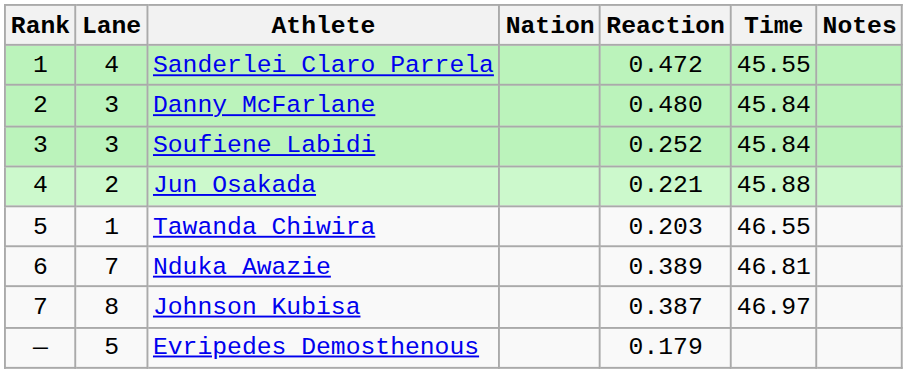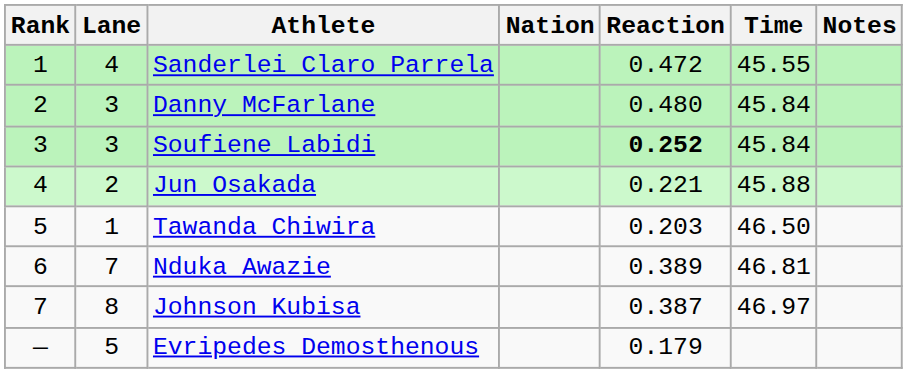Soufiene Labidi | Reaction: normal -> bold
Tawanda Chiwira | Time: 46.55 -> 46.50
